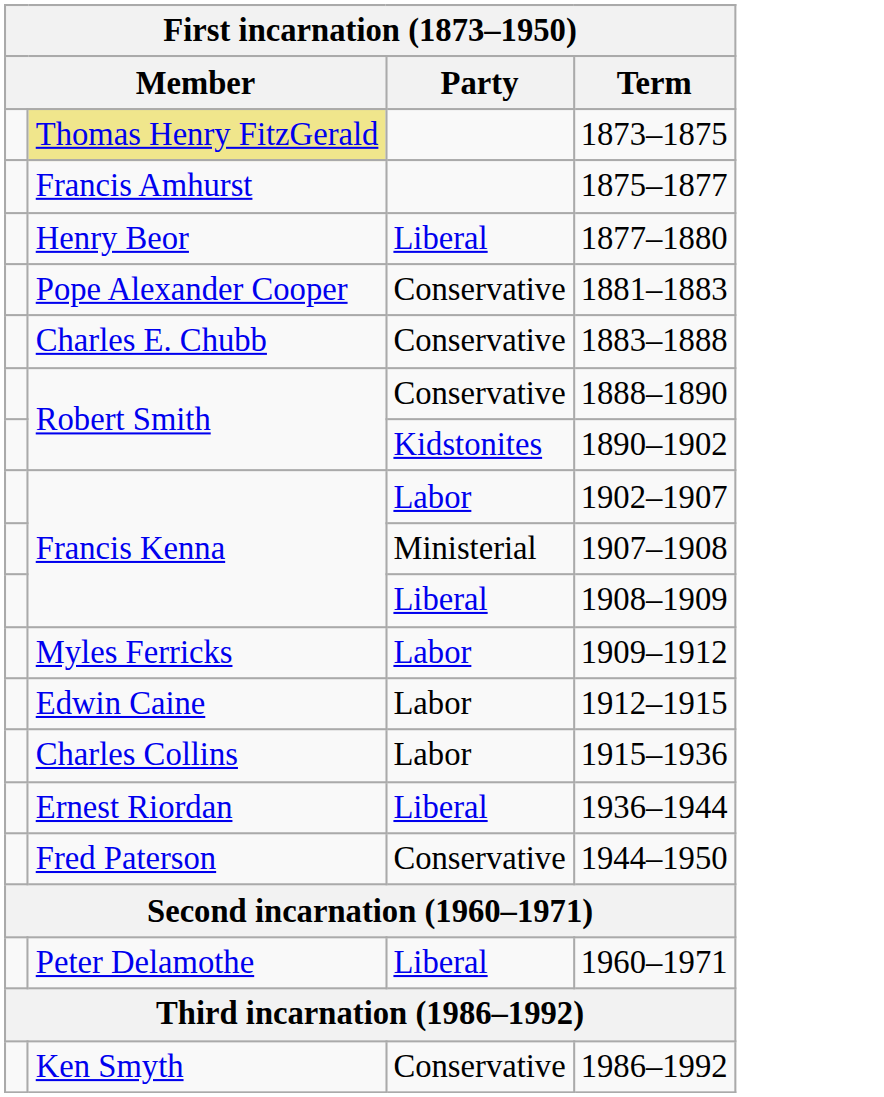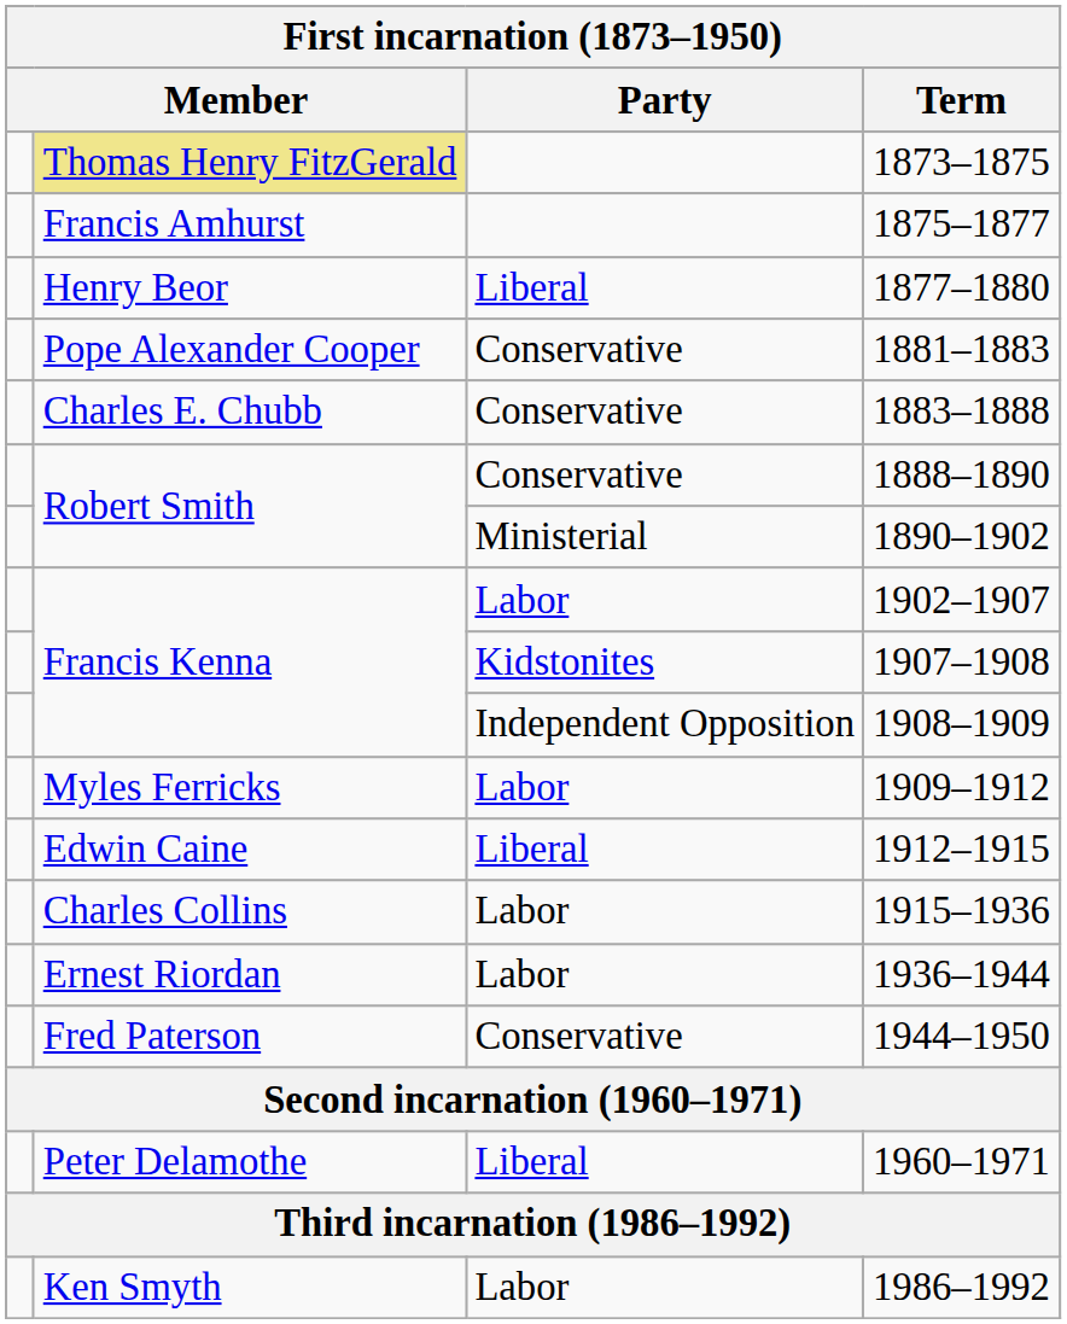1890–1902 | Party: Kidstonites -> Ministerial
1907–1908 | Party: Ministerial -> Kidstonites
1908–1909 | Party: Liberal -> Independent Opposition
1912–1915 | Party: Labor -> Liberal
1936–1944 | Party: Liberal -> Labor
1986–1992 | Party: Conservative -> Labor
